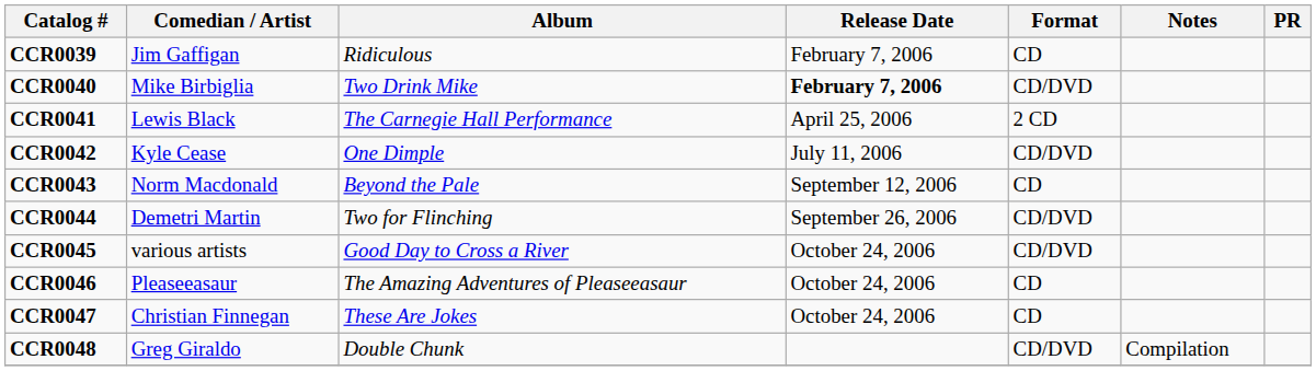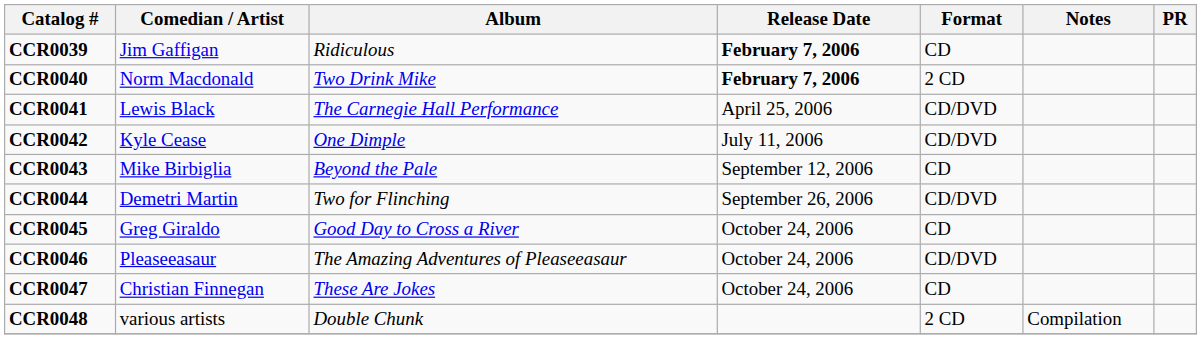CCR0039 | Release Date: normal -> bold
CCR0040 | Comedian / Artist: Mike Birbiglia -> Norm Macdonald
CCR0040 | Format: CD/DVD -> 2 CD
CCR0041 | Format: 2 CD -> CD/DVD
CCR0043 | Comedian / Artist: Norm Macdonald -> Mike Birbiglia
CCR0045 | Comedian / Artist: various artists -> Greg Giraldo
CCR0045 | Format: CD/DVD -> CD
CCR0046 | Format: CD -> CD/DVD
CCR0048 | Comedian / Artist: Greg Giraldo -> various artists
CCR0048 | Format: CD/DVD -> 2 CD
